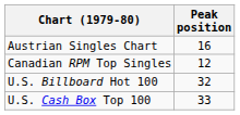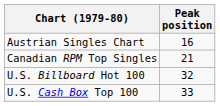Canadian RPM Top Singles | Peak position: 12 -> 21
